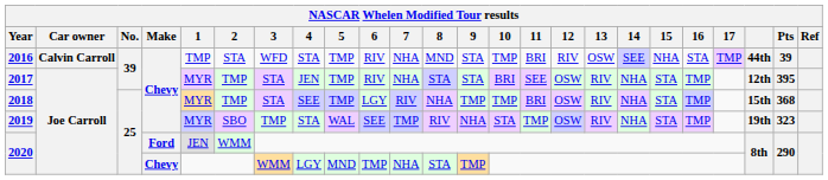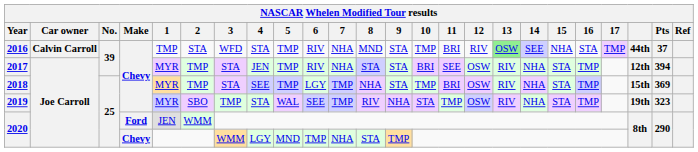2016 | 13: no background -> lightgreen background
2016 | Pts: 39 -> 37
2017 | Pts: 395 -> 394
2018 | 7: RIV -> TMP
2018 | 9: TMP -> STA
2018 | Pts: 368 -> 369
